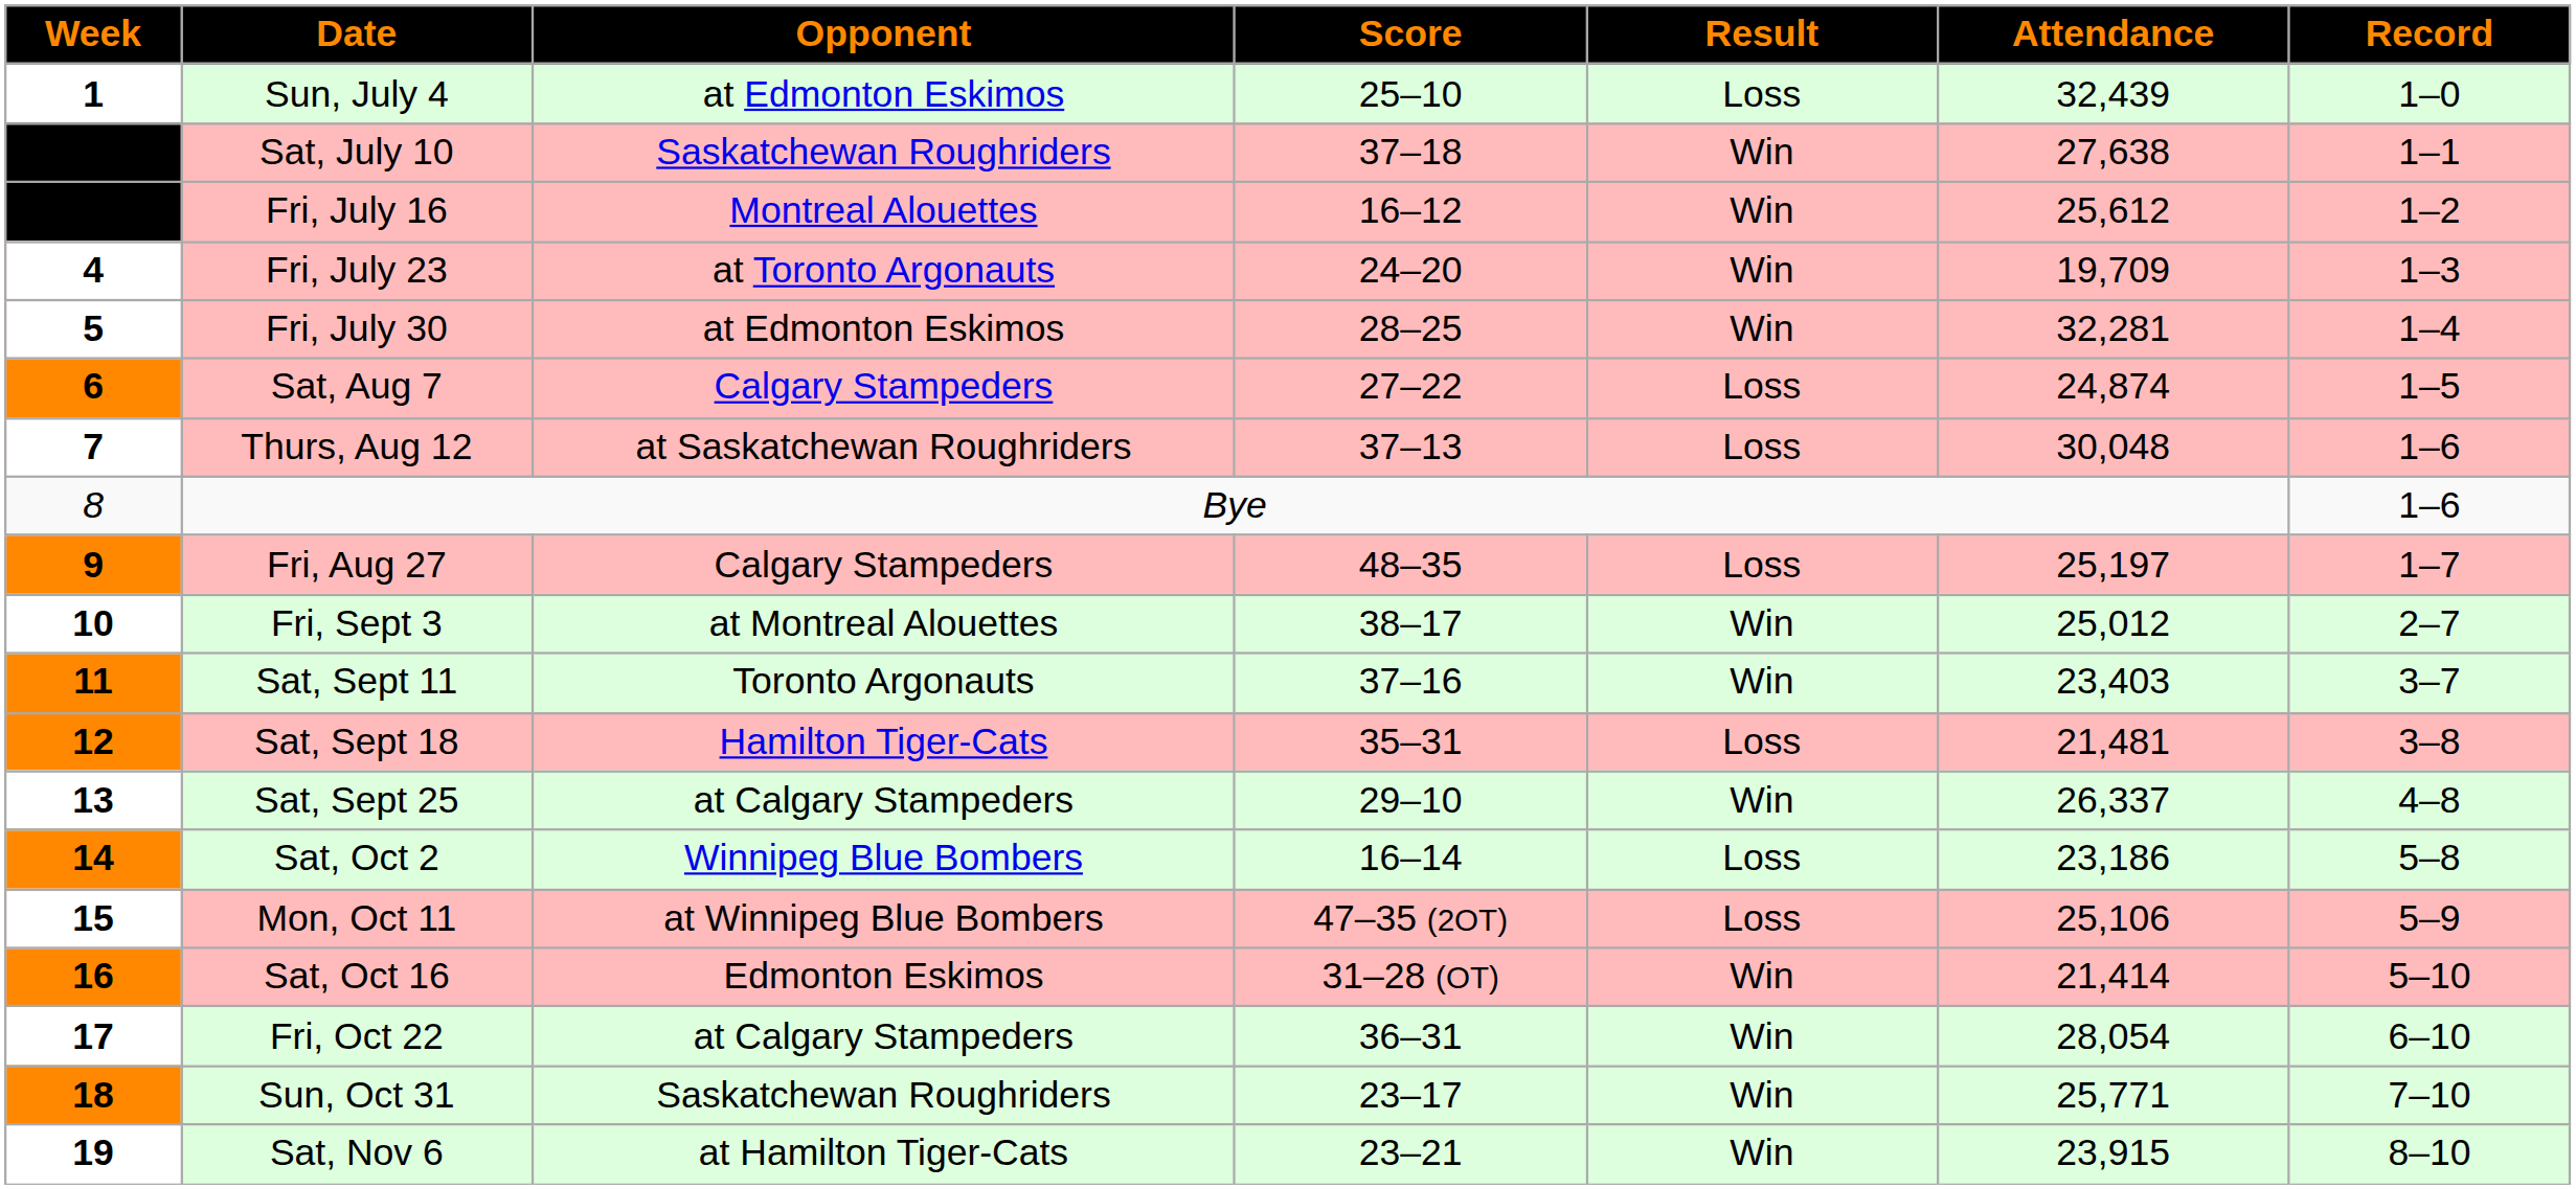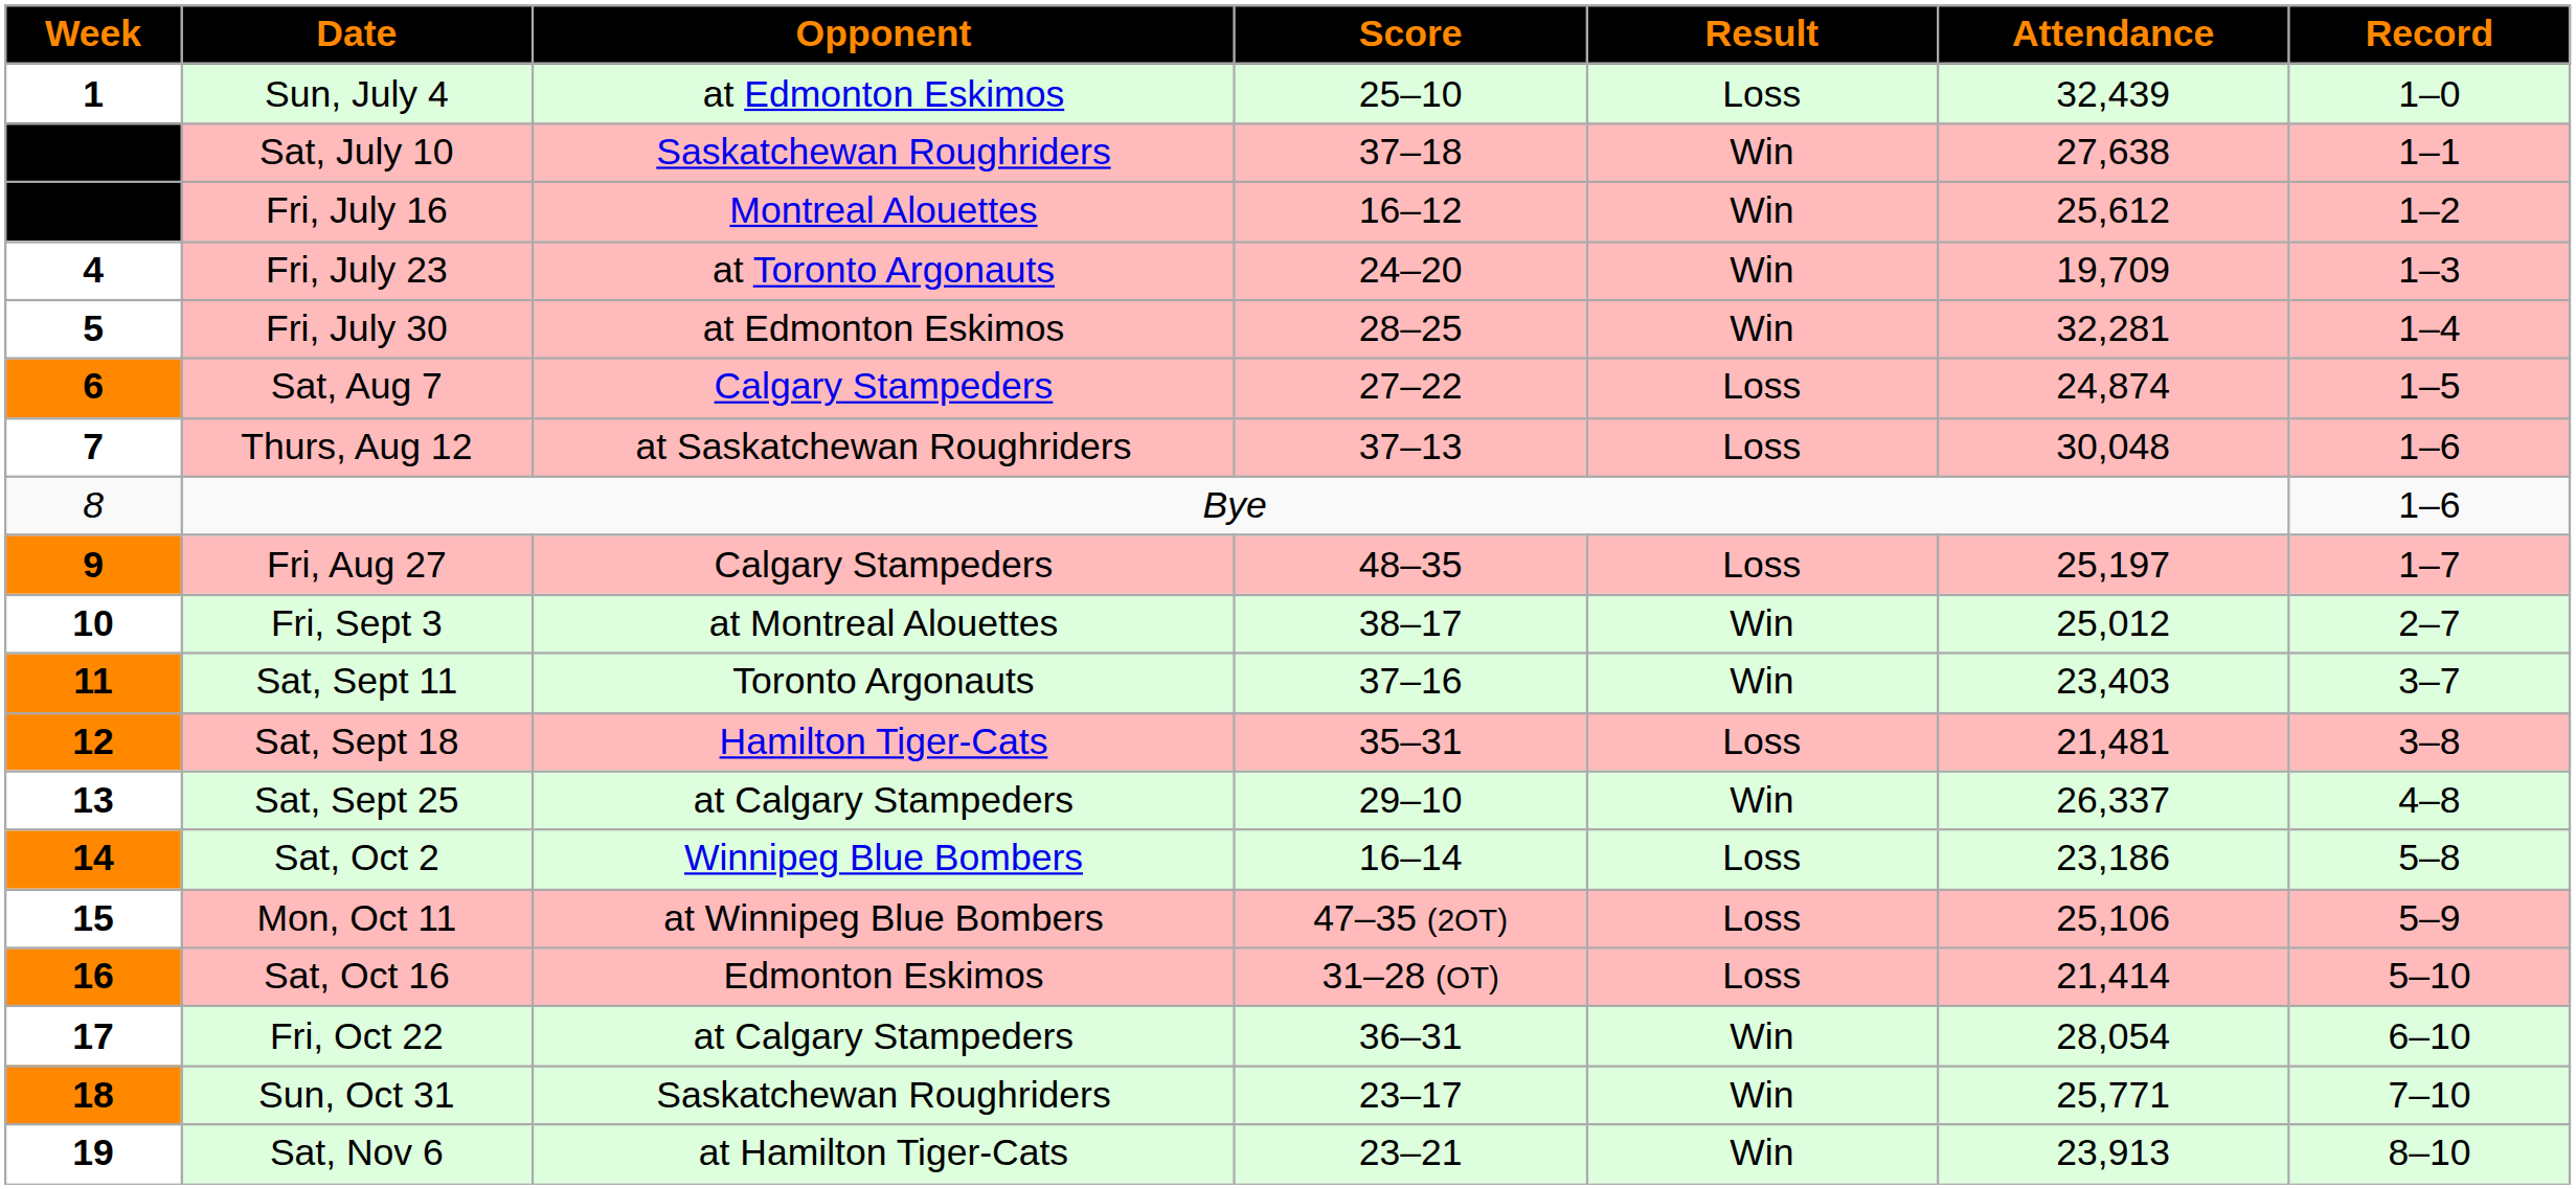Sat, Oct 16 | Result: Win -> Loss
Sat, Nov 6 | Attendance: 23,915 -> 23,913
